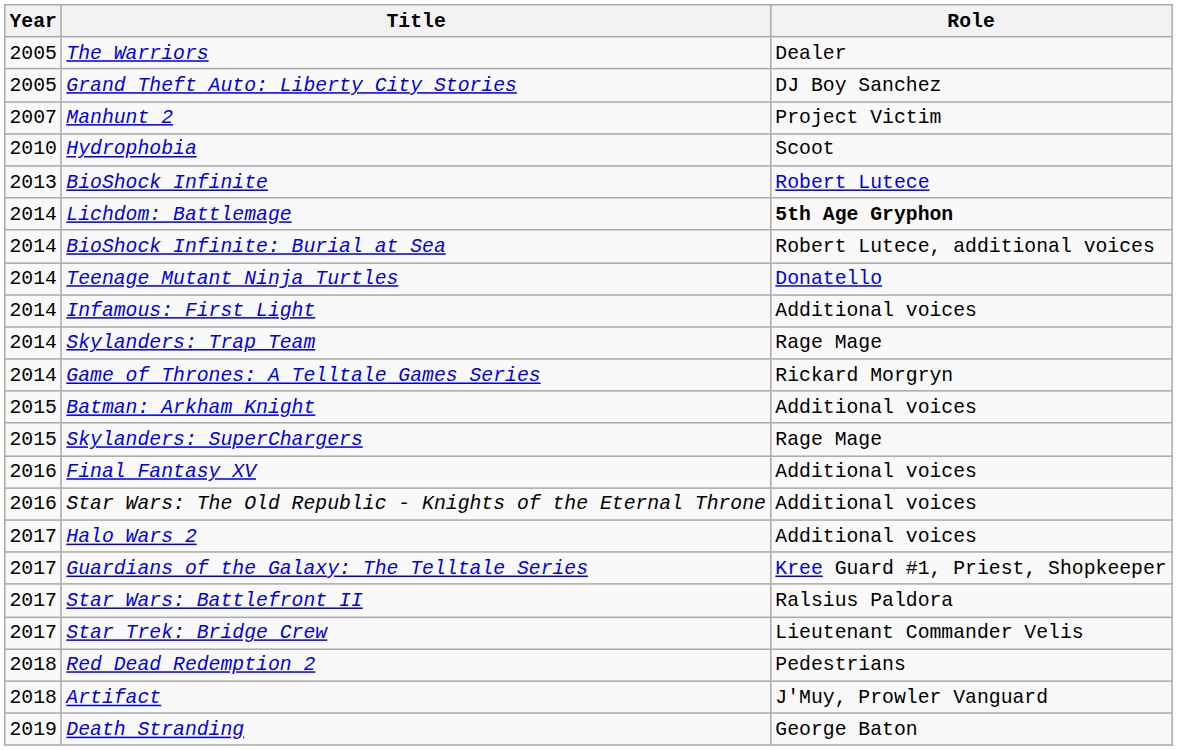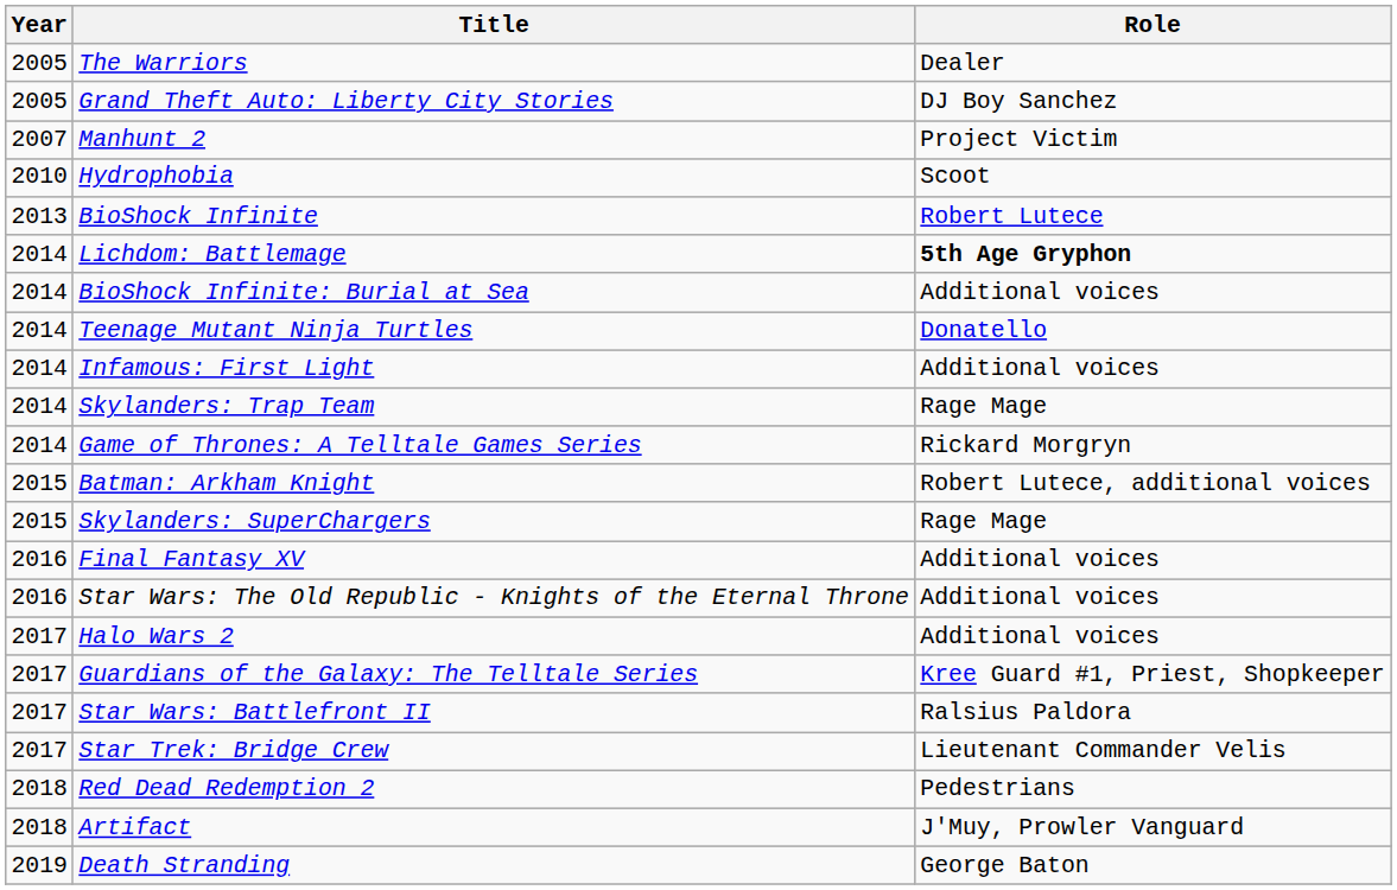BioShock Infinite: Burial at Sea | Role: Robert Lutece, additional voices -> Additional voices
Batman: Arkham Knight | Role: Additional voices -> Robert Lutece, additional voices
